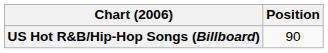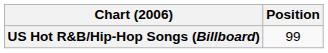US Hot R&B/Hip-Hop Songs (Billboard) | Position: 90 -> 99
